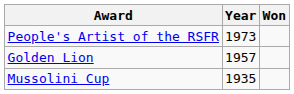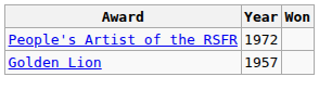People's Artist of the RSFR | Year: 1973 -> 1972
- row: Mussolini Cup | 1935
